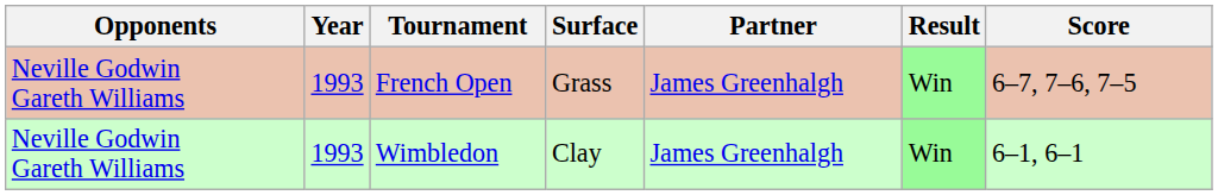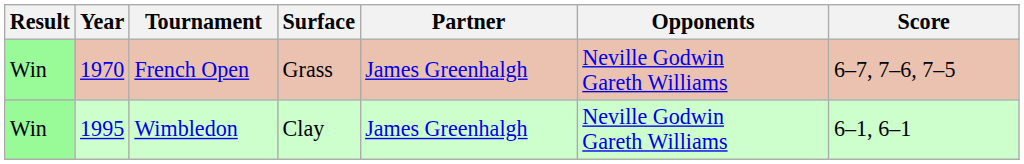columns swapped: Result <-> Opponents
French Open | Year: 1993 -> 1970
Wimbledon | Year: 1993 -> 1995
